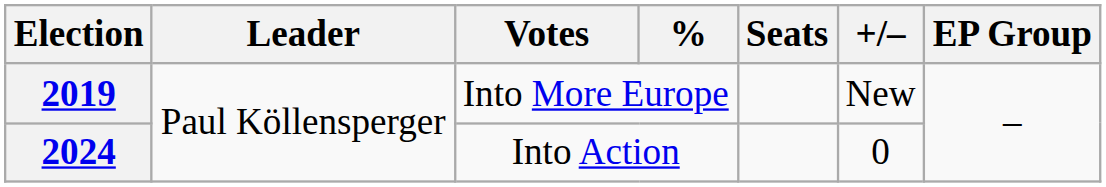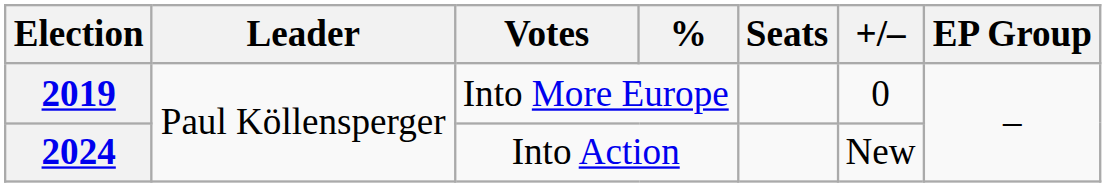2019 | +/–: New -> 0
2024 | +/–: 0 -> New
